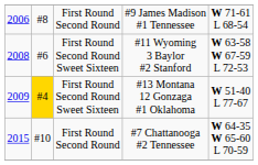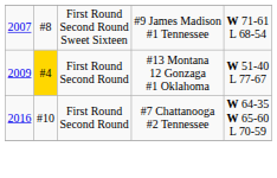#9 James Madison #1 Tennessee | column 1: 2006 -> 2007
#9 James Madison #1 Tennessee | column 3: First Round Second Round -> First Round Second Round Sweet Sixteen
- row: 2008 | #6 | First Round Second Round Sweet Sixteen | #11 Wyoming 3 Baylor #2 Stanford | W 63-58 W 67-59 L 72-53
#13 Montana 12 Gonzaga #1 Oklahoma | column 3: First Round Second Round Sweet Sixteen -> First Round Second Round
#7 Chattanooga #2 Tennessee | column 1: 2015 -> 2016
